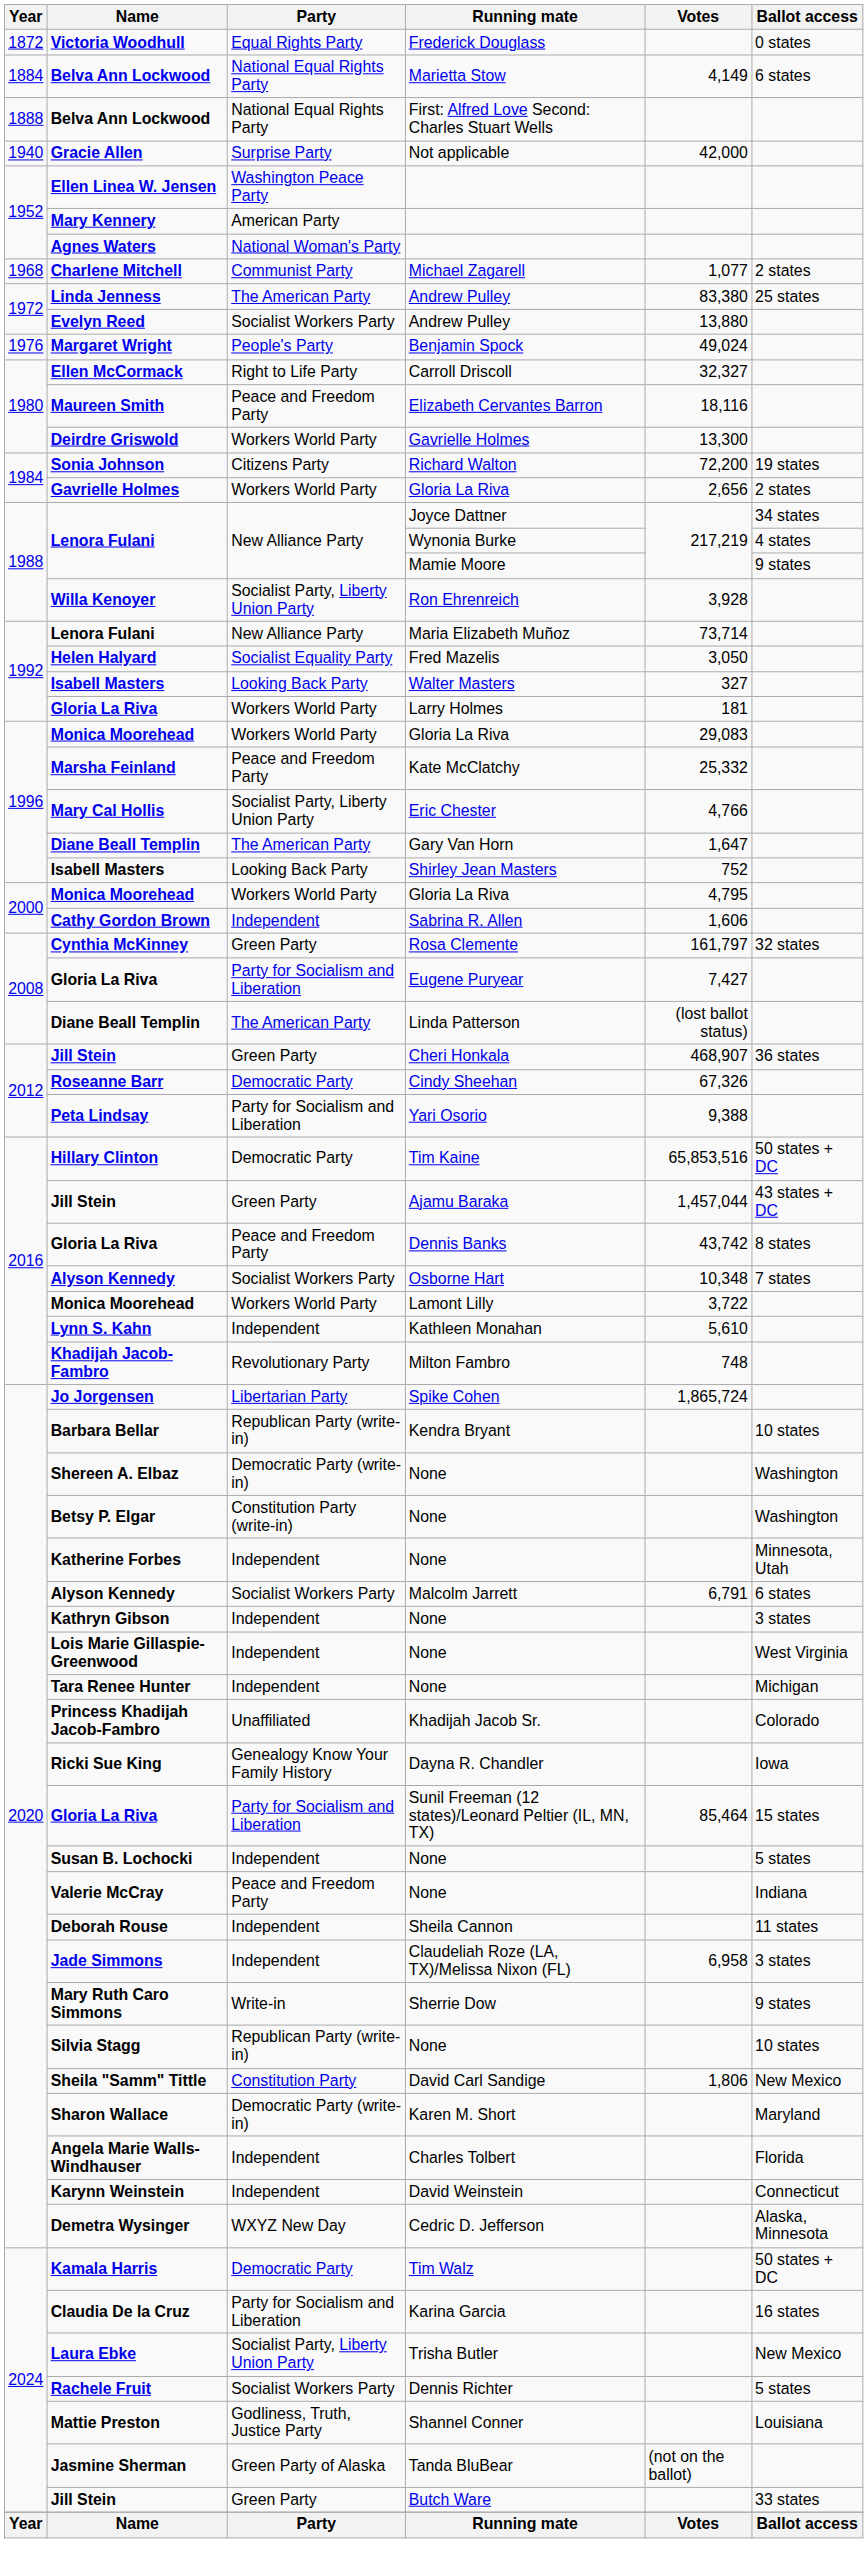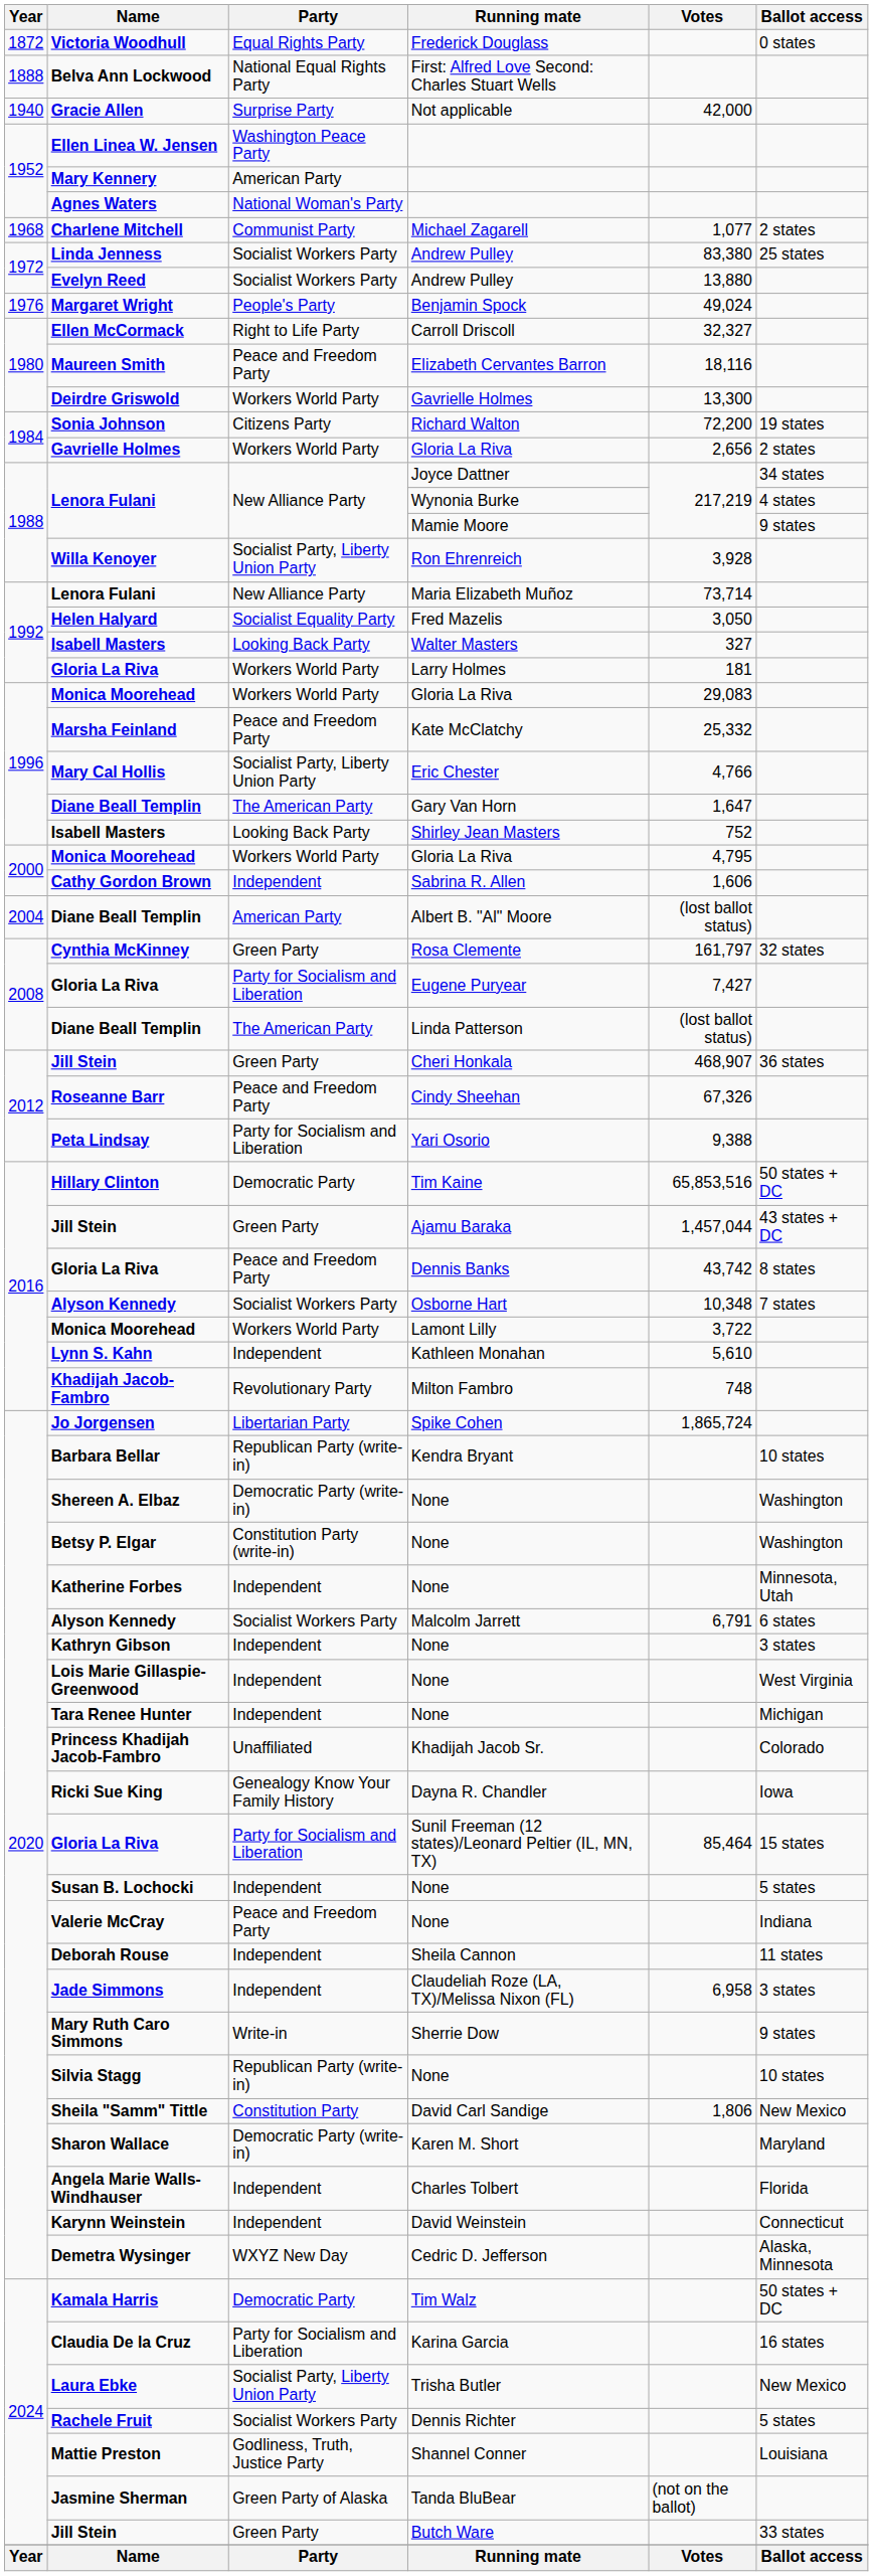- row: 1884 | Belva Ann Lockwood | National Equal Rights Party | Marietta Stow | 4,149 | 6 states
Linda Jenness / Andrew Pulley | Party: The American Party -> Socialist Workers Party
+ row: 2004 | Diane Beall Templin | American Party | Albert B. "Al" Moore | (lost ballot status)
Cindy Sheehan | Party: Democratic Party -> Peace and Freedom Party
